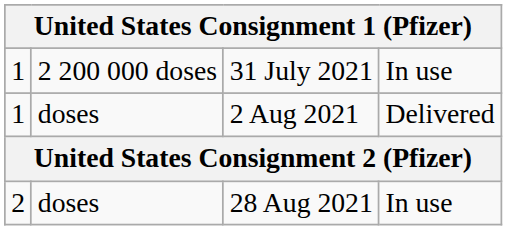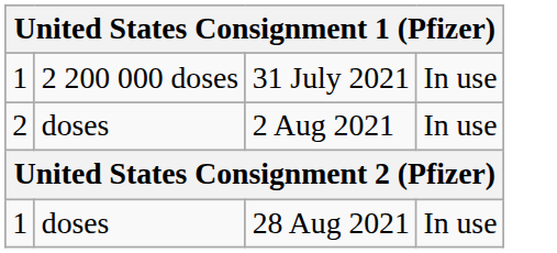2 Aug 2021 | column 1: 1 -> 2
2 Aug 2021 | column 4: Delivered -> In use
28 Aug 2021 | column 1: 2 -> 1
